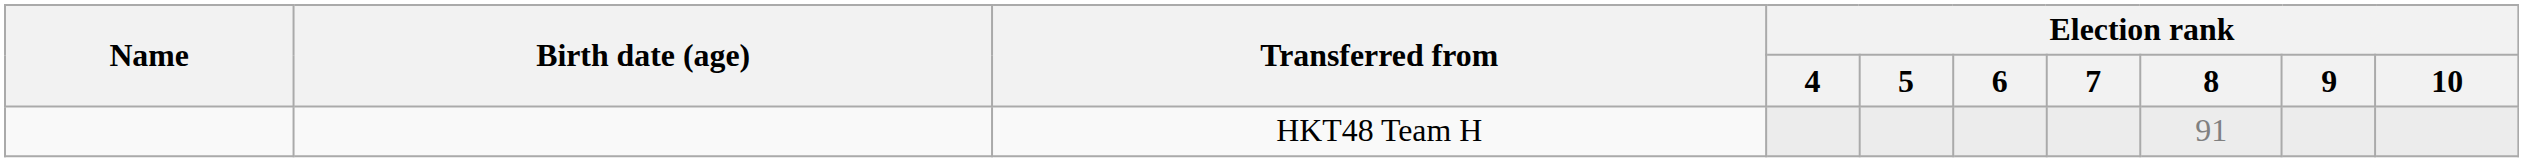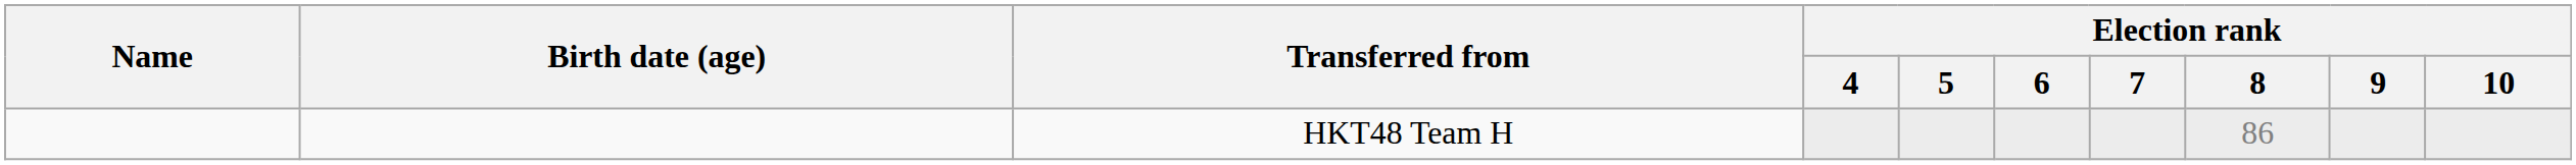HKT48 Team H | Election rank / 8: 91 -> 86
